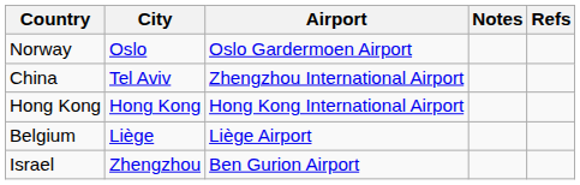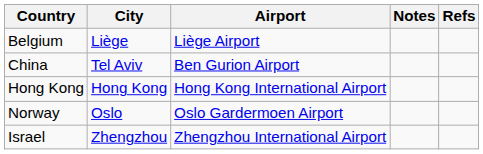rows swapped: Belgium <-> Norway
China | Airport: Zhengzhou International Airport -> Ben Gurion Airport
Israel | Airport: Ben Gurion Airport -> Zhengzhou International Airport
